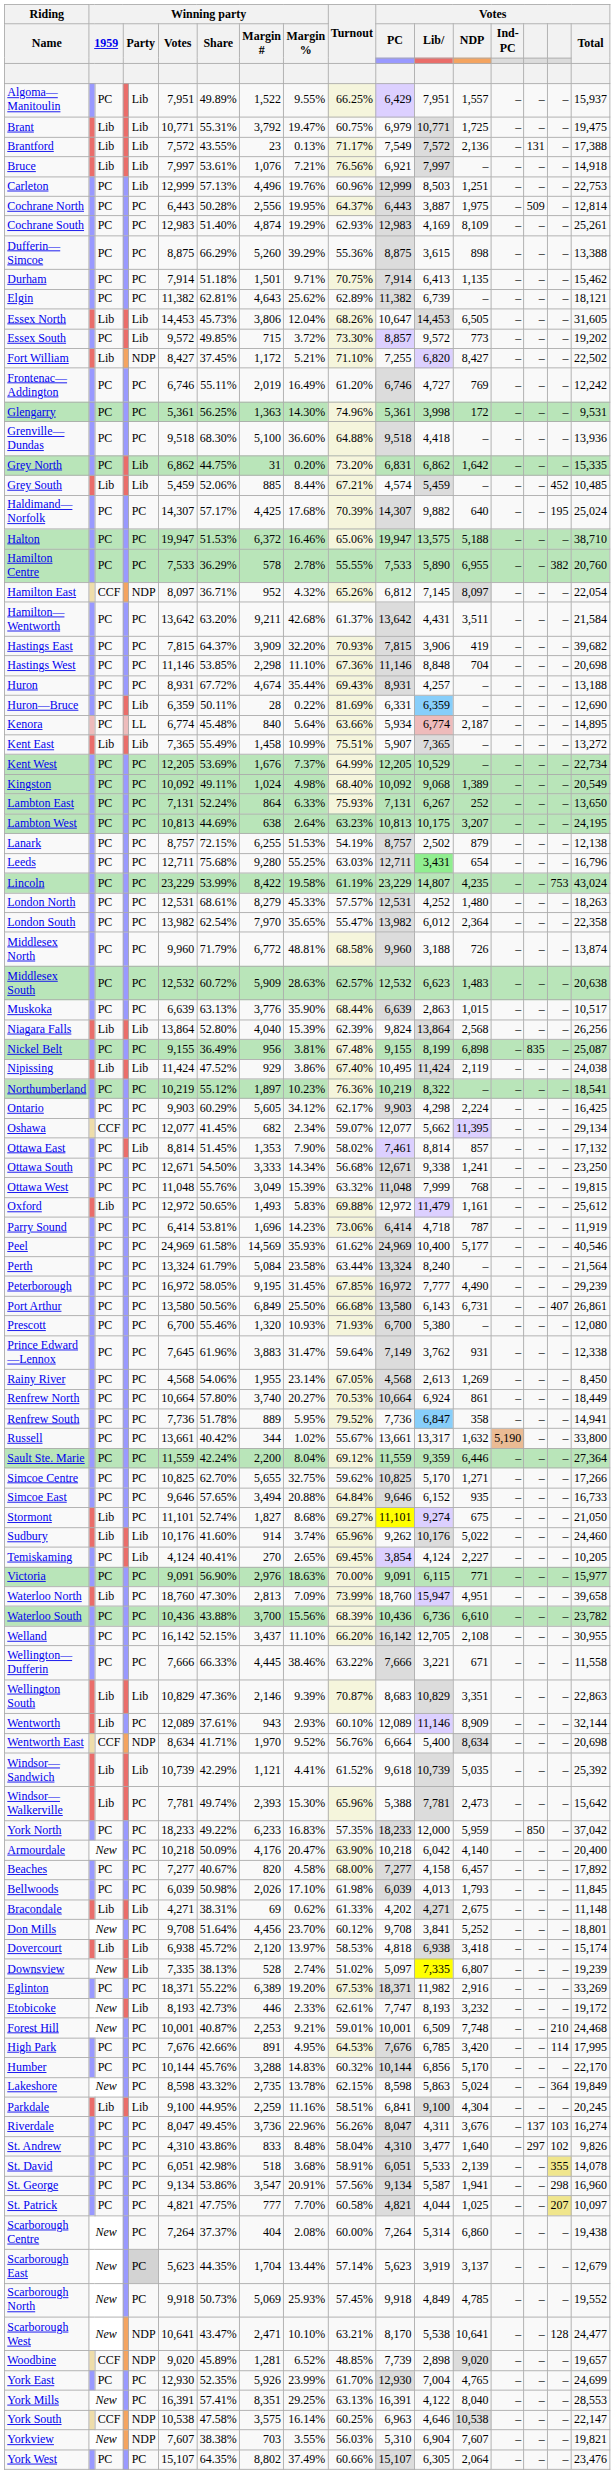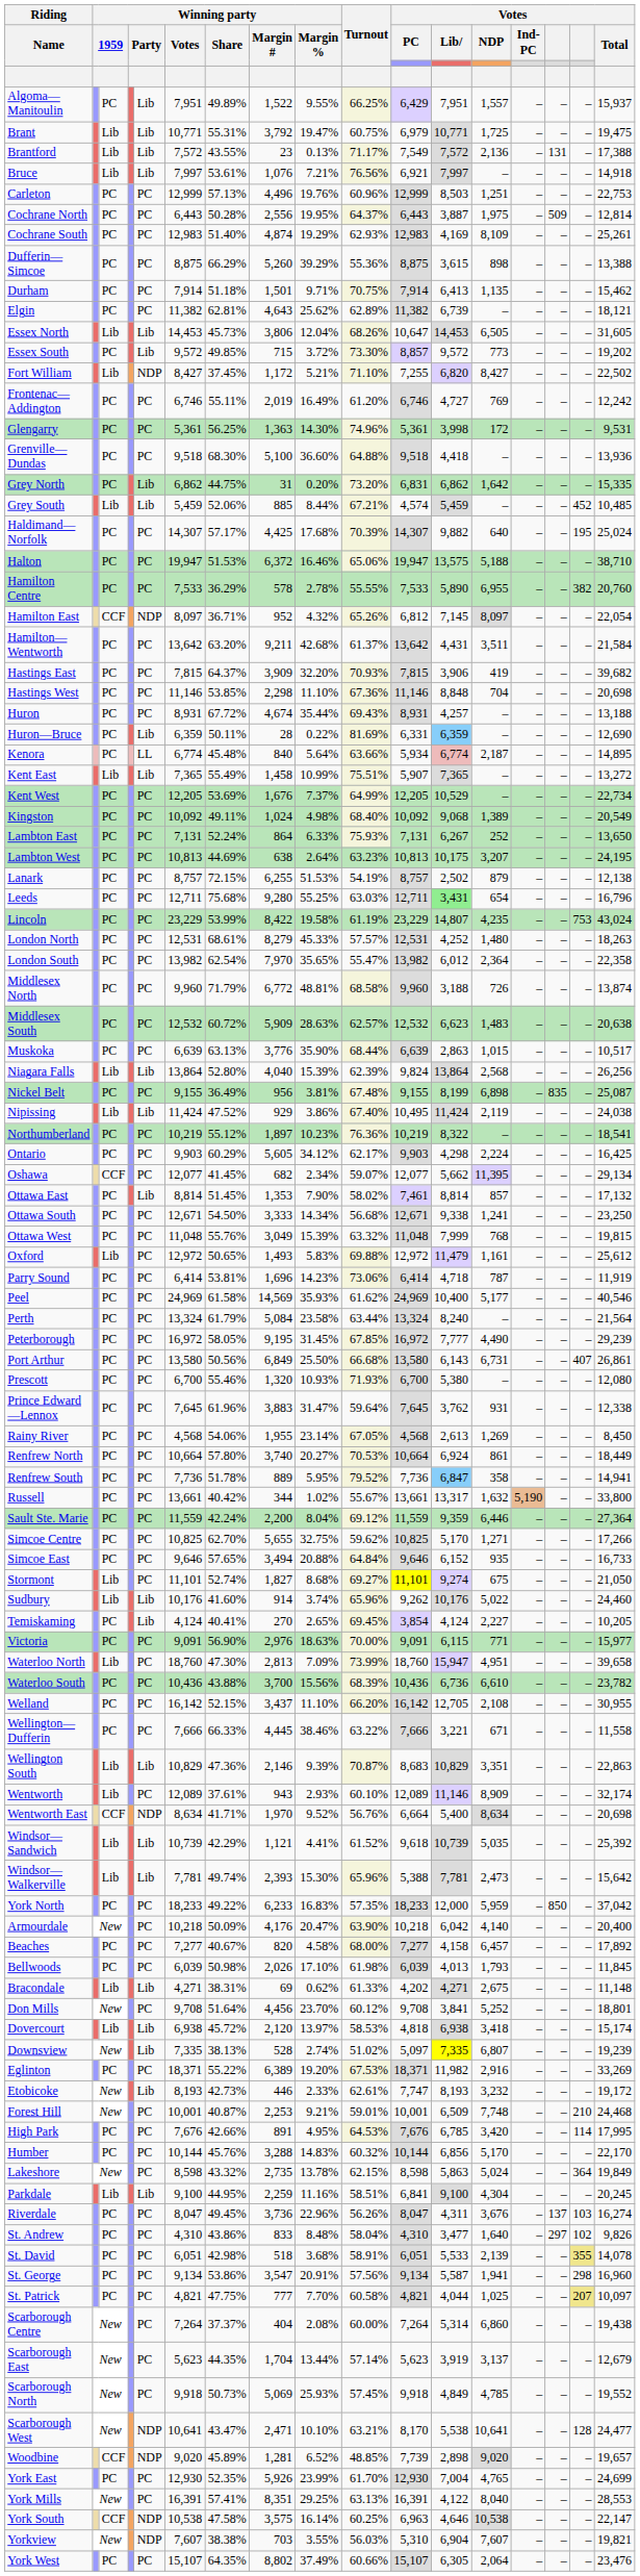Carleton | column 5: Lib -> PC
Prince Edward—Lennox | Votes / PC: 7,149 -> 7,645
Wentworth | Votes / Total: 32,144 -> 32,174
Windsor—Walkerville | column 5: PC -> Lib
Scarborough East | column 5: lightgrey background -> no background
